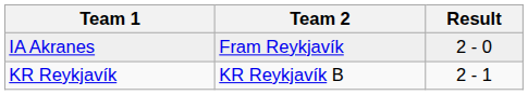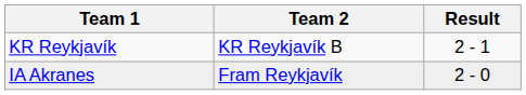rows swapped: KR Reykjavík <-> IA Akranes
